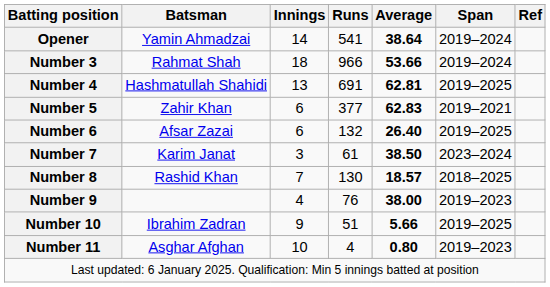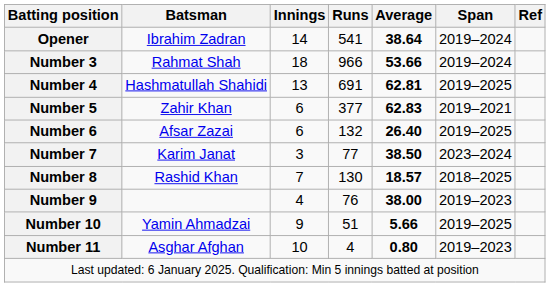Opener | Batsman: Yamin Ahmadzai -> Ibrahim Zadran
Number 7 | Runs: 61 -> 77
Number 10 | Batsman: Ibrahim Zadran -> Yamin Ahmadzai
